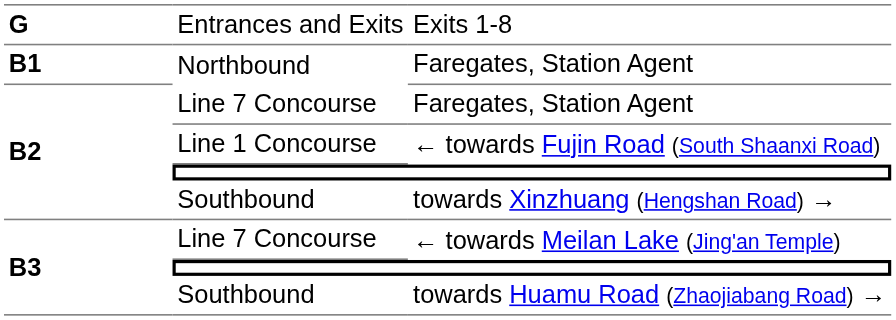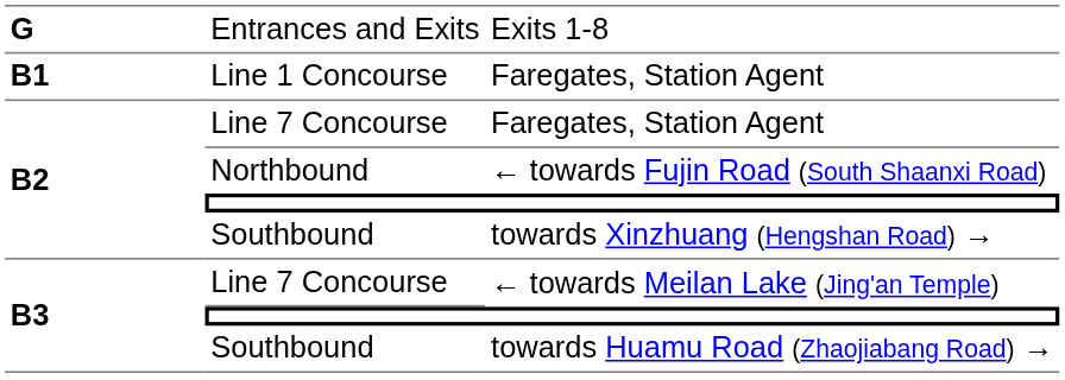B1 / Faregates, Station Agent | column 2: Northbound -> Line 1 Concourse
← towards Fujin Road (South Shaanxi Road) | column 2: Line 1 Concourse -> Northbound
